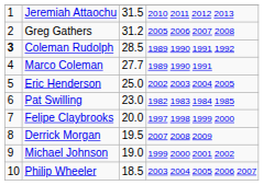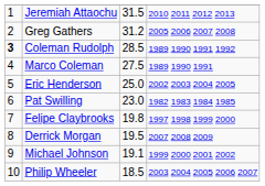Marco Coleman | column 3: 27.7 -> 27.5
Felipe Claybrooks | column 3: 20.0 -> 19.8
Michael Johnson | column 3: 19.0 -> 19.1
